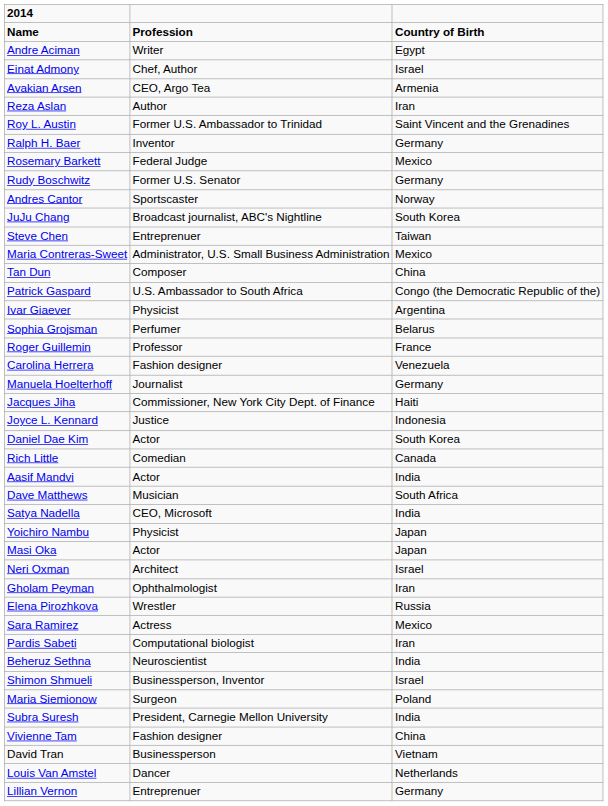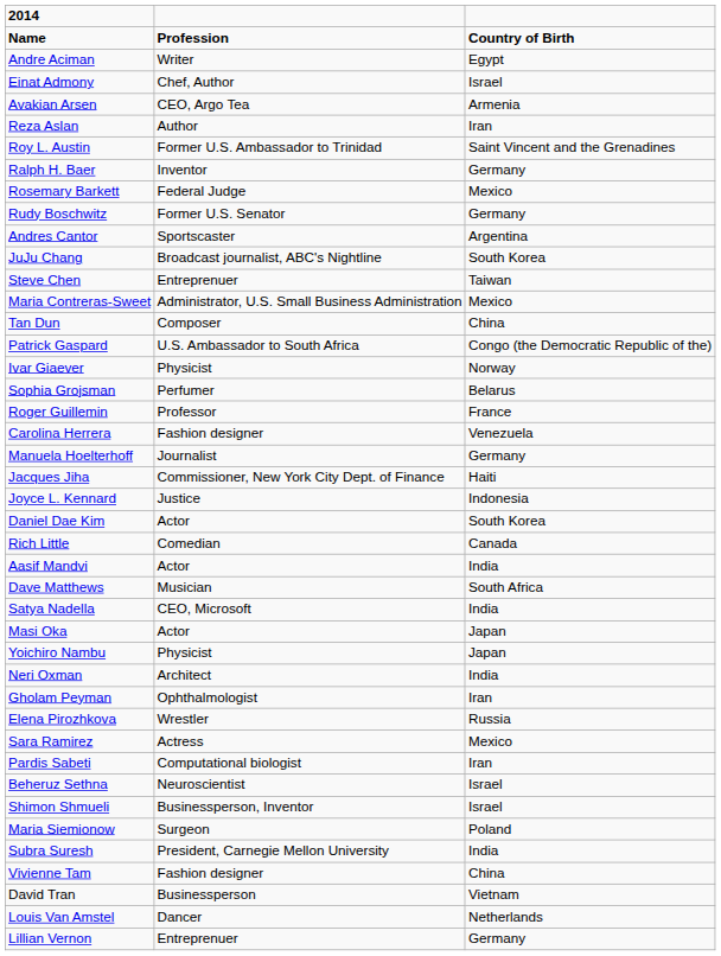Andres Cantor | column 3: Norway -> Argentina
Ivar Giaever | column 3: Argentina -> Norway
rows swapped: Yoichiro Nambu <-> Masi Oka
Neri Oxman | column 3: Israel -> India
Beheruz Sethna | column 3: India -> Israel
